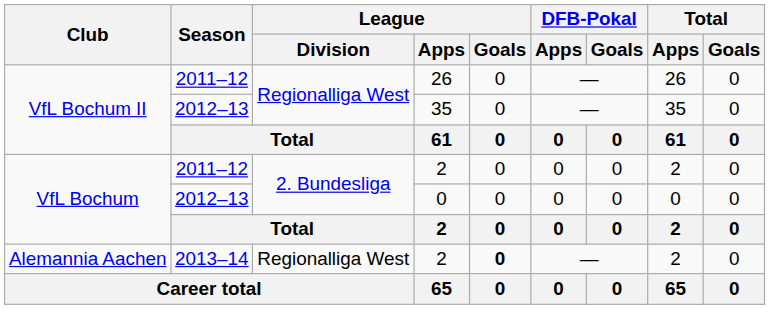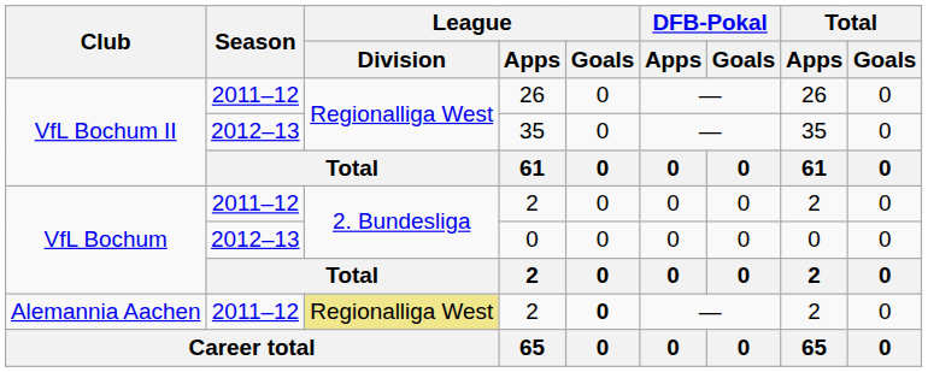Alemannia Aachen / 2 | Season: 2013–14 -> 2011–12
Alemannia Aachen / 2 | League / Division: no background -> khaki background
